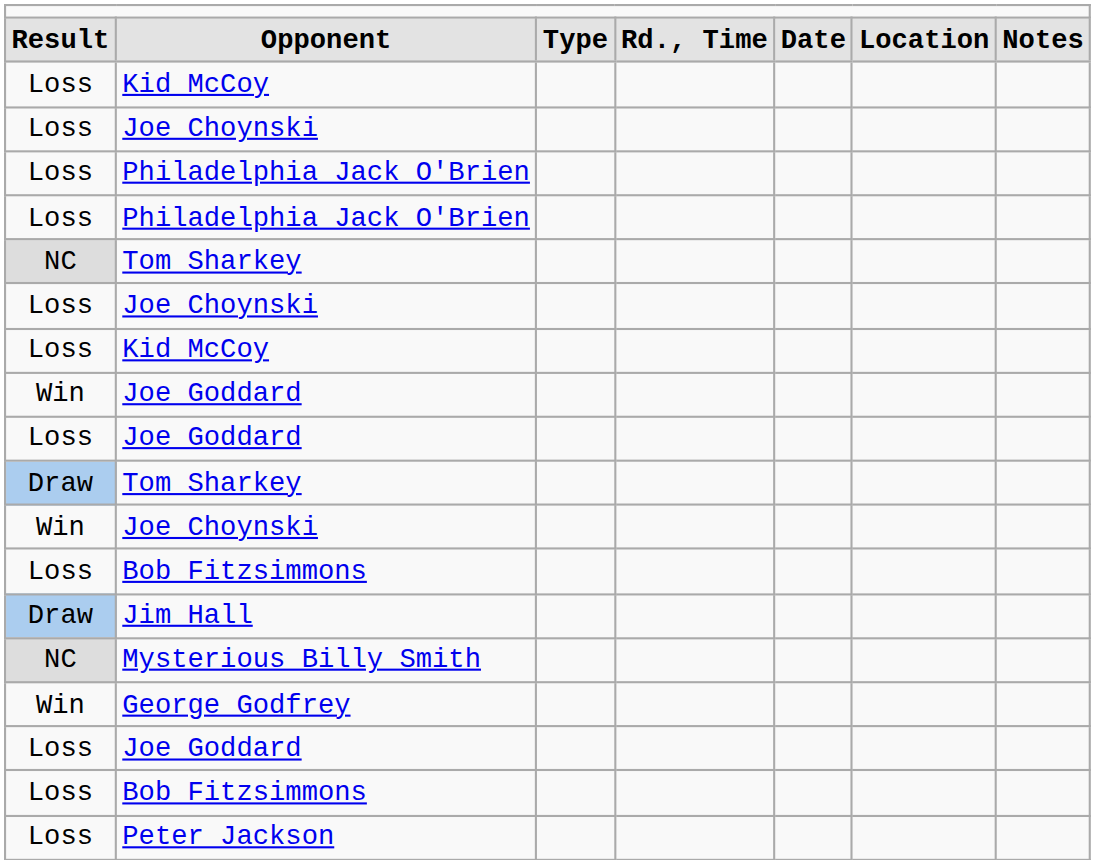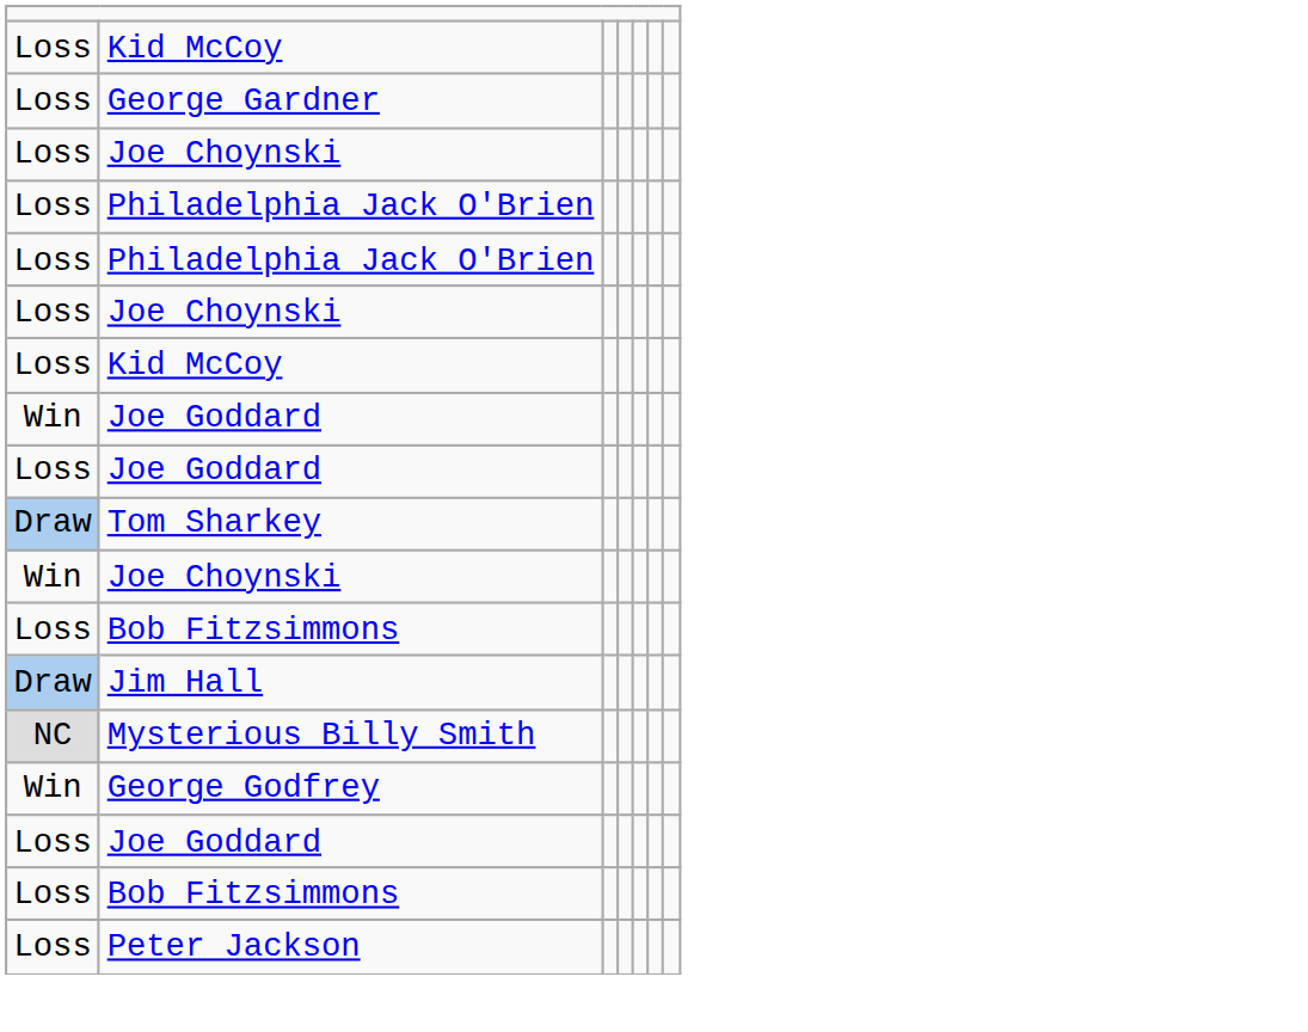- row: Result | Opponent | Type | Rd., Time | Date | Location | Notes
+ row: Loss | George Gardner
- row: NC | Tom Sharkey
